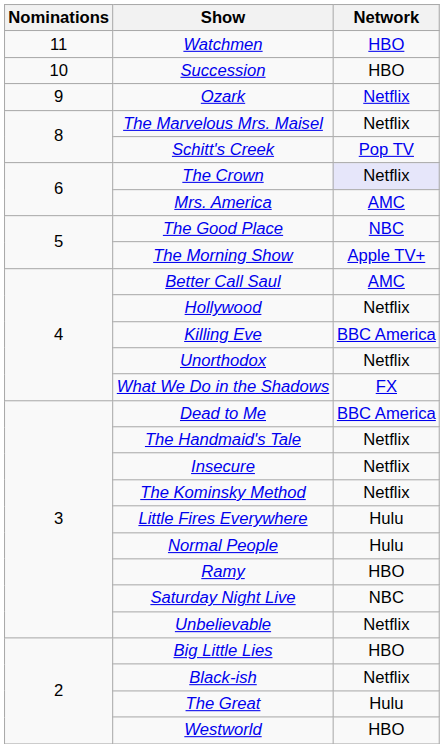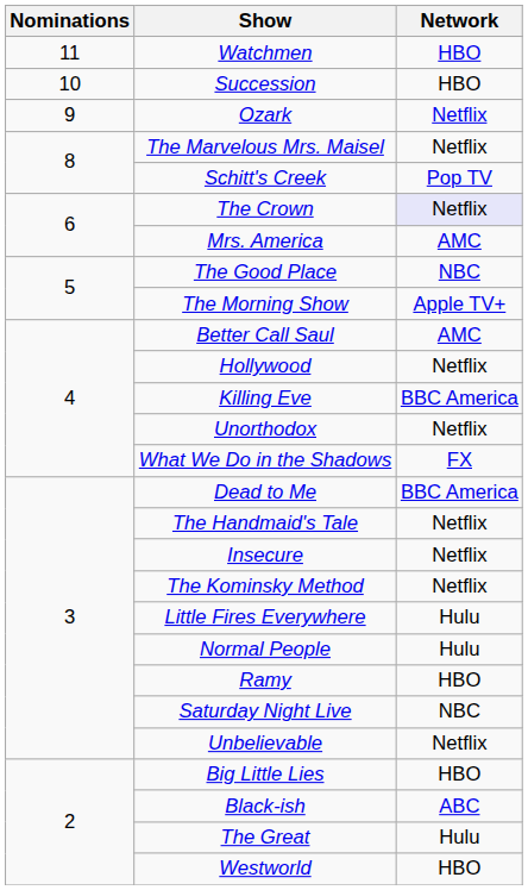Black-ish | Network: Netflix -> ABC
